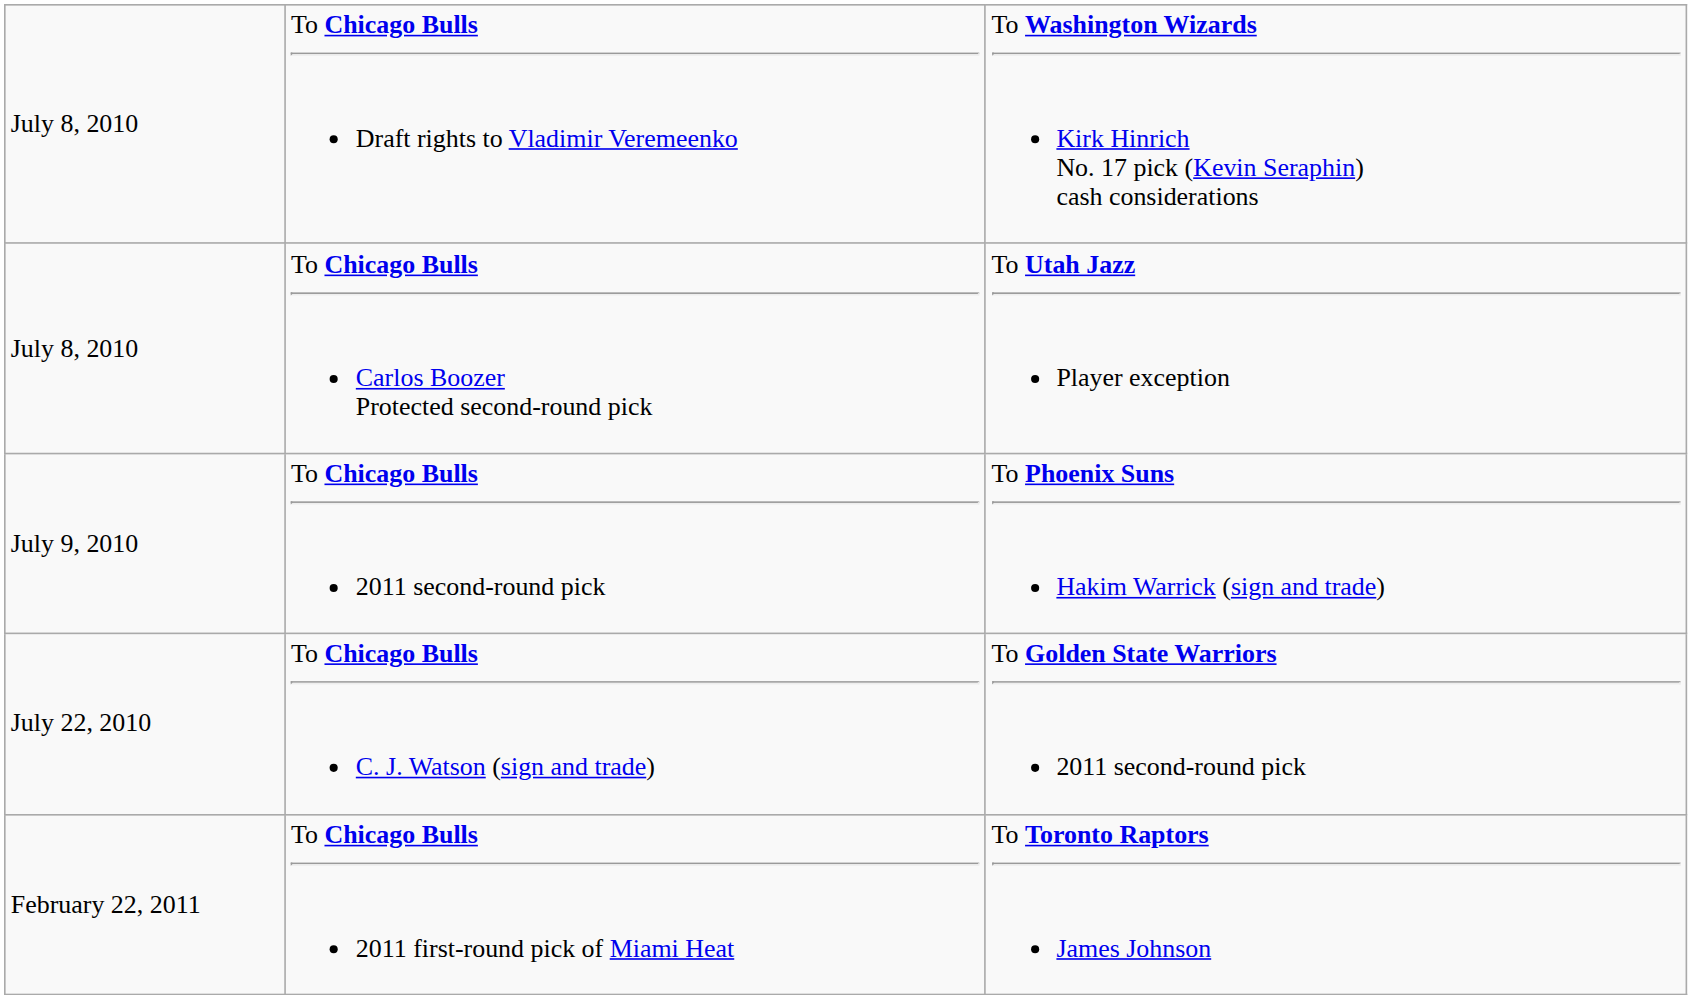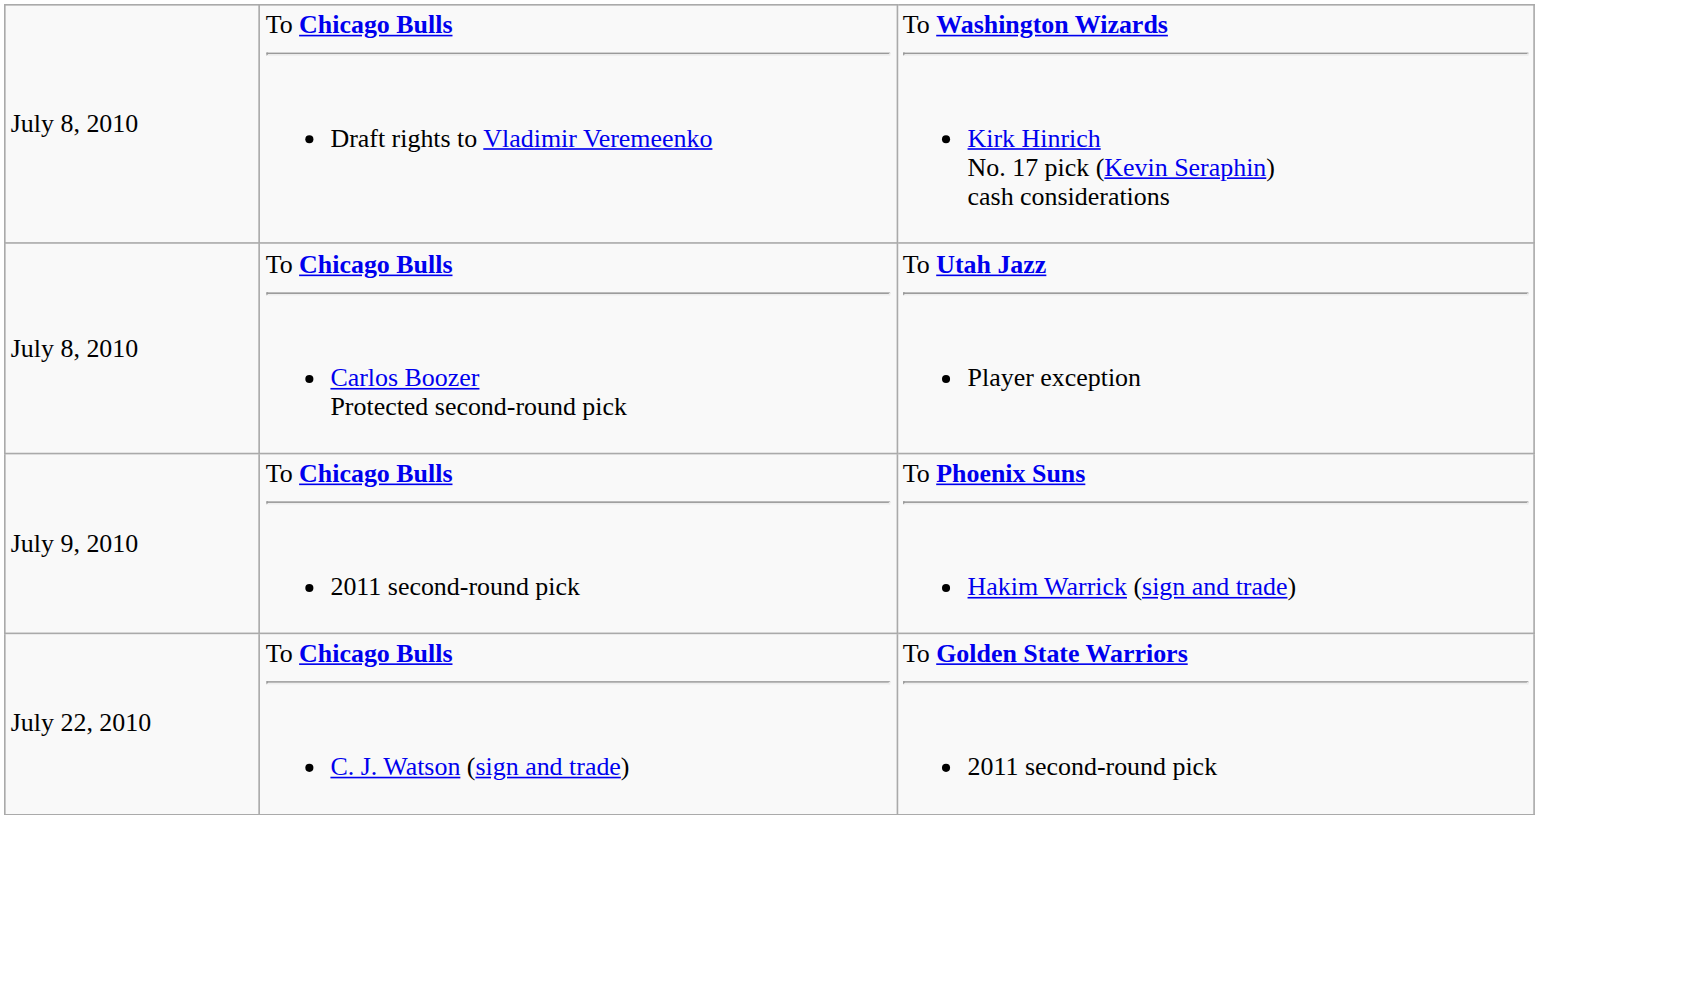- row: February 22, 2011 | To Chicago Bulls 2011 first-round pick of Miami Heat | To Toronto Raptors James Johnson
